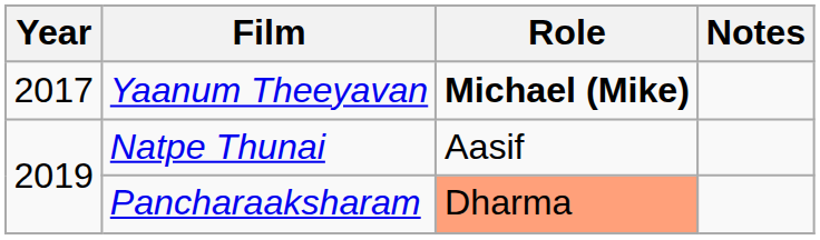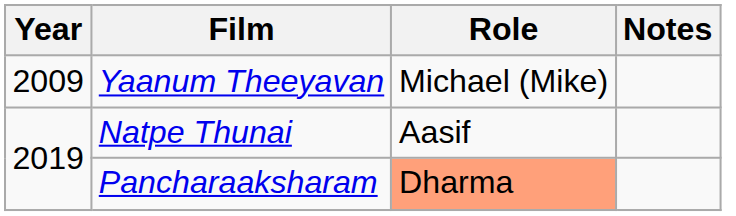Yaanum Theeyavan | Year: 2017 -> 2009
Yaanum Theeyavan | Role: bold -> normal
